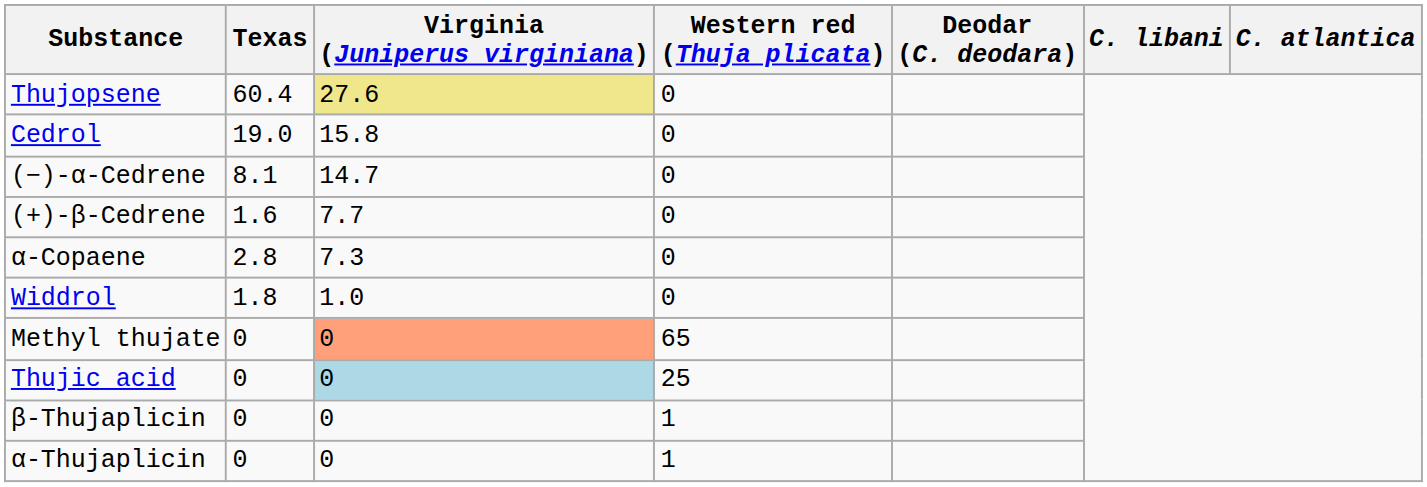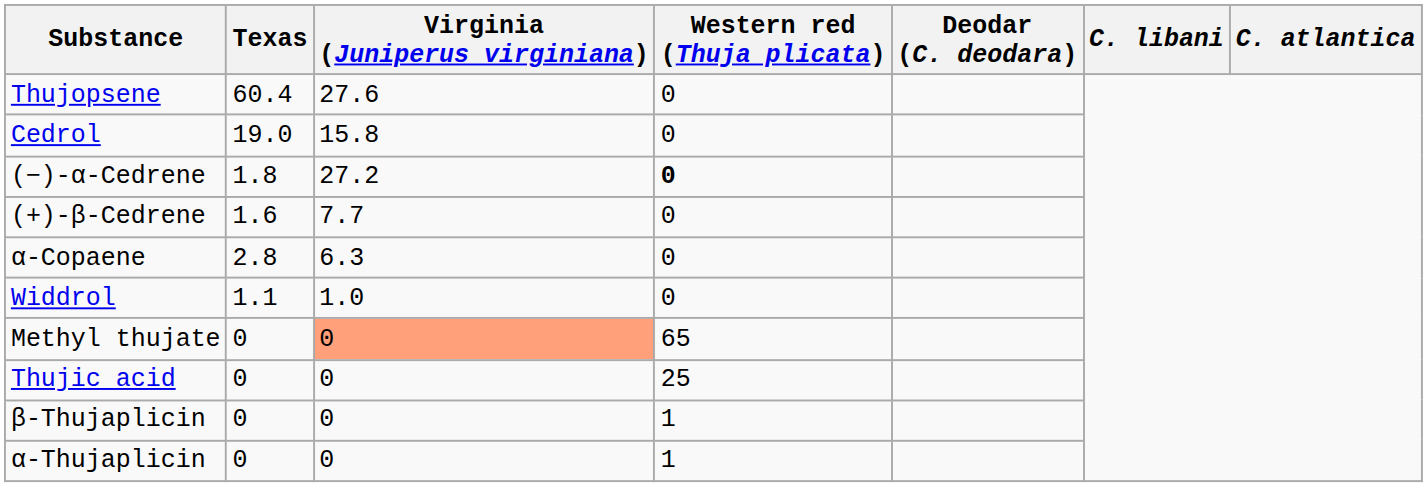Thujopsene | Virginia (Juniperus virginiana): khaki background -> no background
(−)-α-Cedrene | Texas: 8.1 -> 1.8
(−)-α-Cedrene | Virginia (Juniperus virginiana): 14.7 -> 27.2
(−)-α-Cedrene | Western red (Thuja plicata): normal -> bold
α-Copaene | Virginia (Juniperus virginiana): 7.3 -> 6.3
Widdrol | Texas: 1.8 -> 1.1
Thujic acid | Virginia (Juniperus virginiana): lightblue background -> no background
